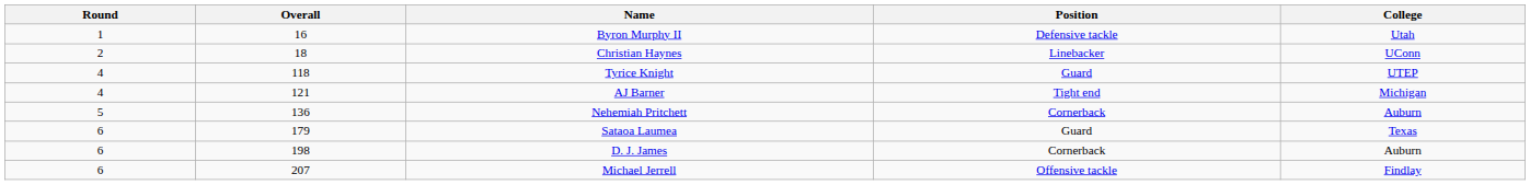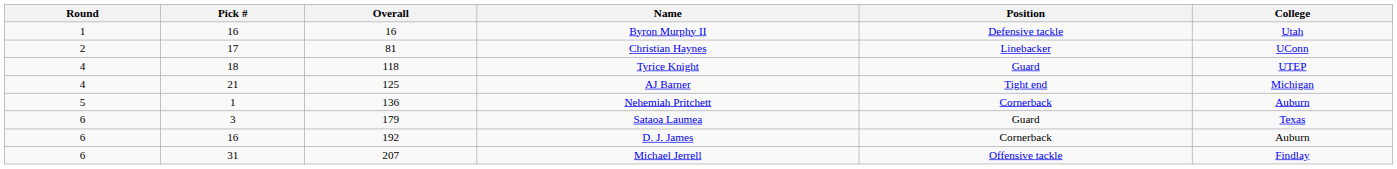+ column: Pick # | 16 | 17 | 18 | 21 | 1 | 3 | 16 | 31
Christian Haynes | Overall: 18 -> 81
AJ Barner | Overall: 121 -> 125
D. J. James | Overall: 198 -> 192
